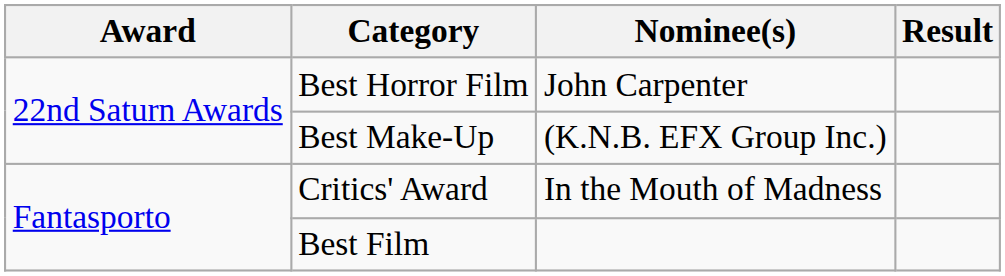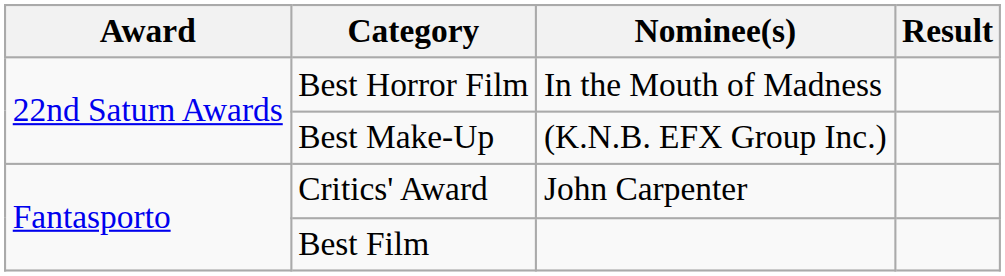Best Horror Film | Nominee(s): John Carpenter -> In the Mouth of Madness
Critics' Award | Nominee(s): In the Mouth of Madness -> John Carpenter
